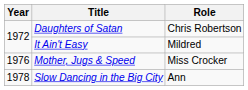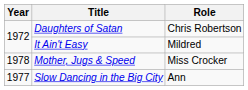Mother, Jugs & Speed | Year: 1976 -> 1978
Slow Dancing in the Big City | Year: 1978 -> 1977
